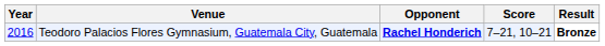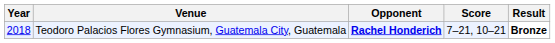Teodoro Palacios Flores Gymnasium, Guatemala City, Guatemala | Year: 2016 -> 2018
